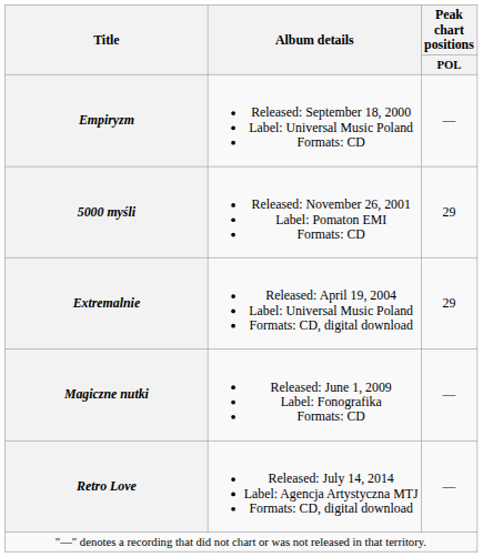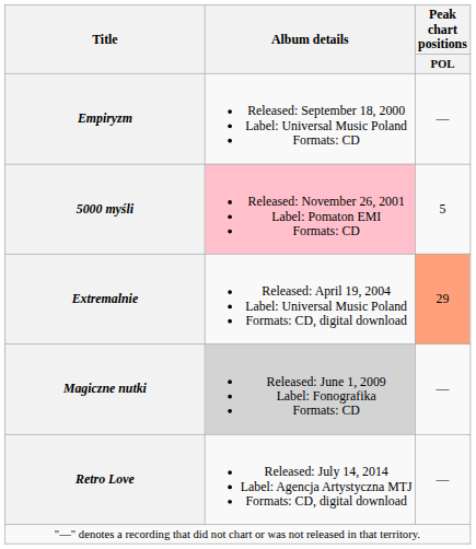5000 myśli | Album details: no background -> pink background
5000 myśli | Peak chart positions / POL: 29 -> 5
Extremalnie | Peak chart positions / POL: no background -> lightsalmon background
Magiczne nutki | Album details: no background -> lightgrey background
